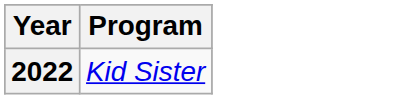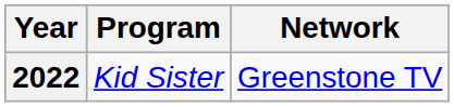+ column: Network | Greenstone TV
